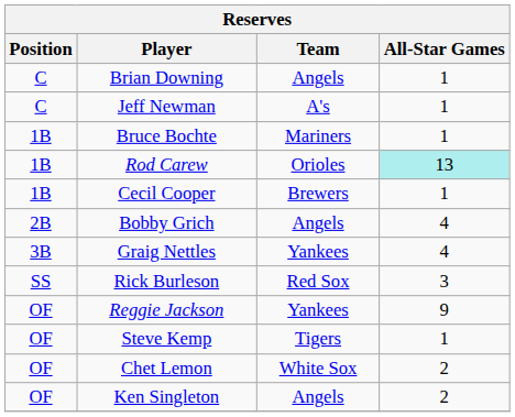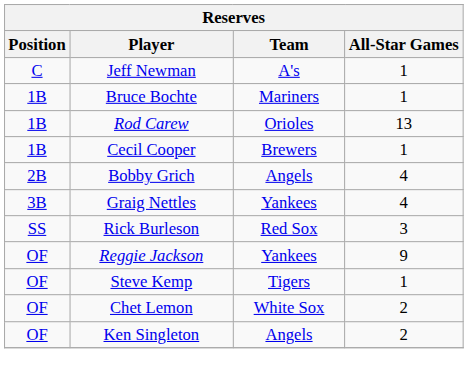- row: C | Brian Downing | Angels | 1
Rod Carew | All-Star Games: paleturquoise background -> no background
